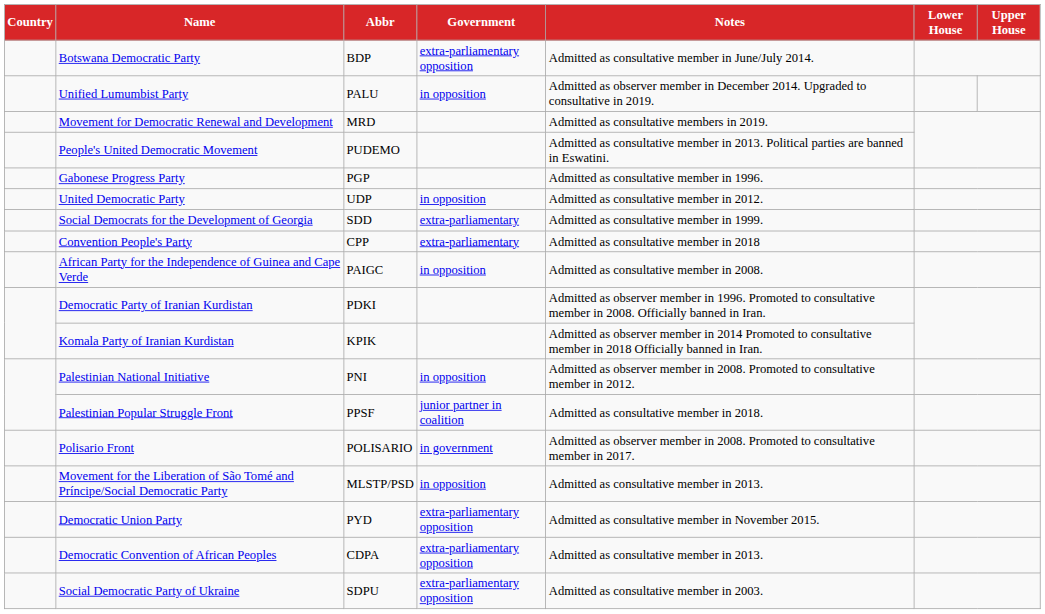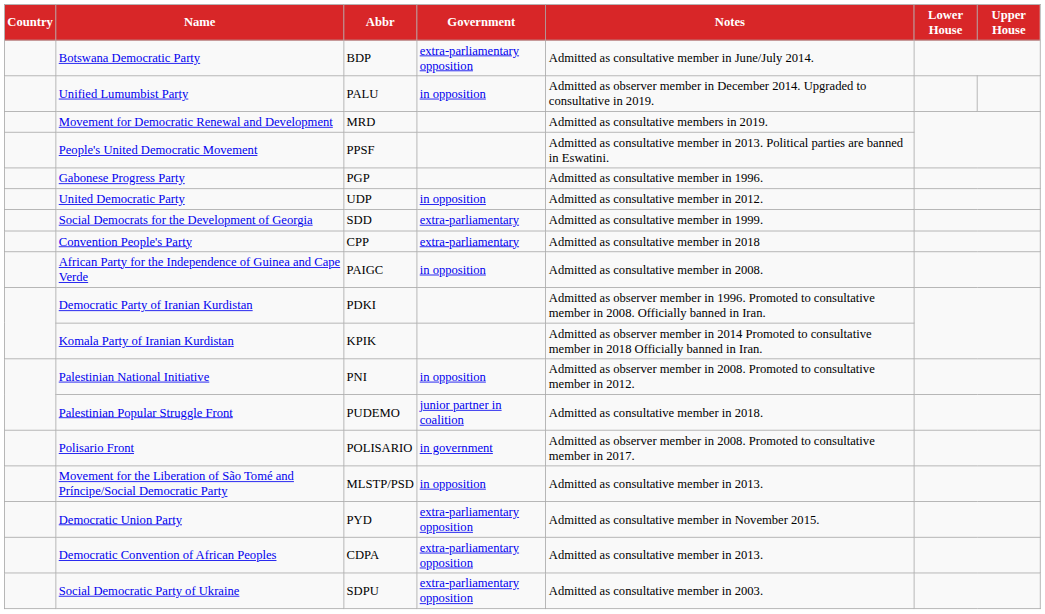People's United Democratic Movement | Abbr: PUDEMO -> PPSF
Palestinian Popular Struggle Front | Abbr: PPSF -> PUDEMO
